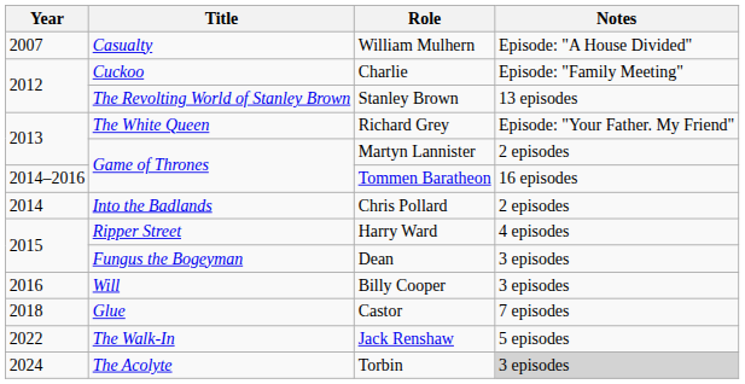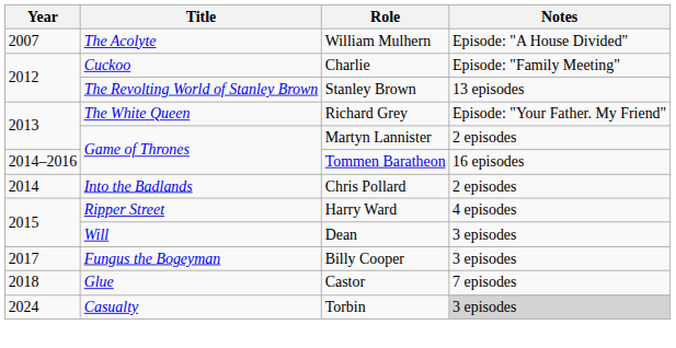William Mulhern | Title: Casualty -> The Acolyte
Dean | Title: Fungus the Bogeyman -> Will
Billy Cooper | Year: 2016 -> 2017
Billy Cooper | Title: Will -> Fungus the Bogeyman
- row: 2022 | The Walk-In | Jack Renshaw | 5 episodes
Torbin | Title: The Acolyte -> Casualty
